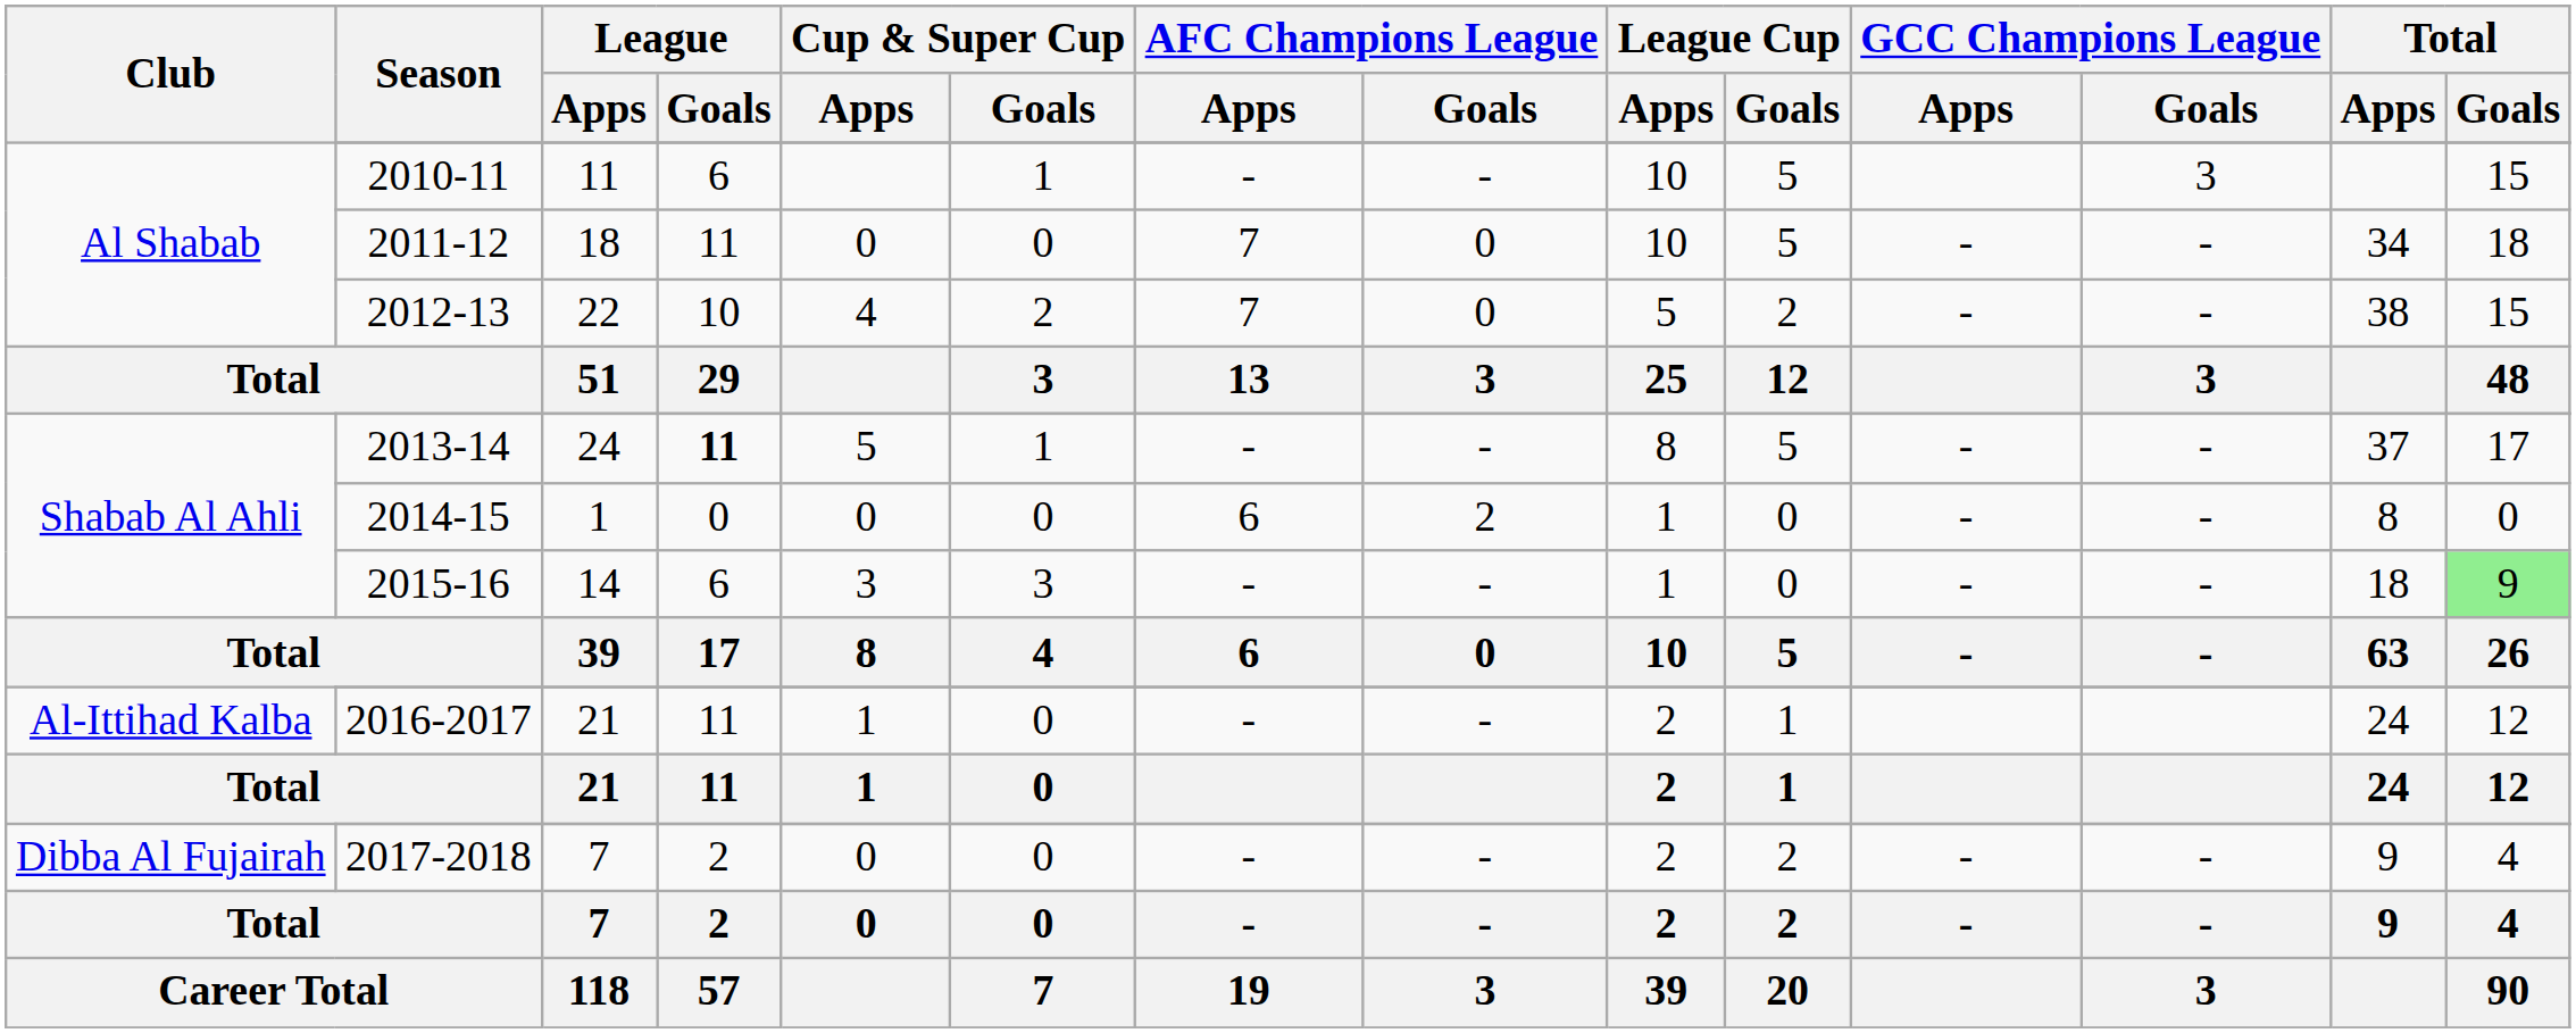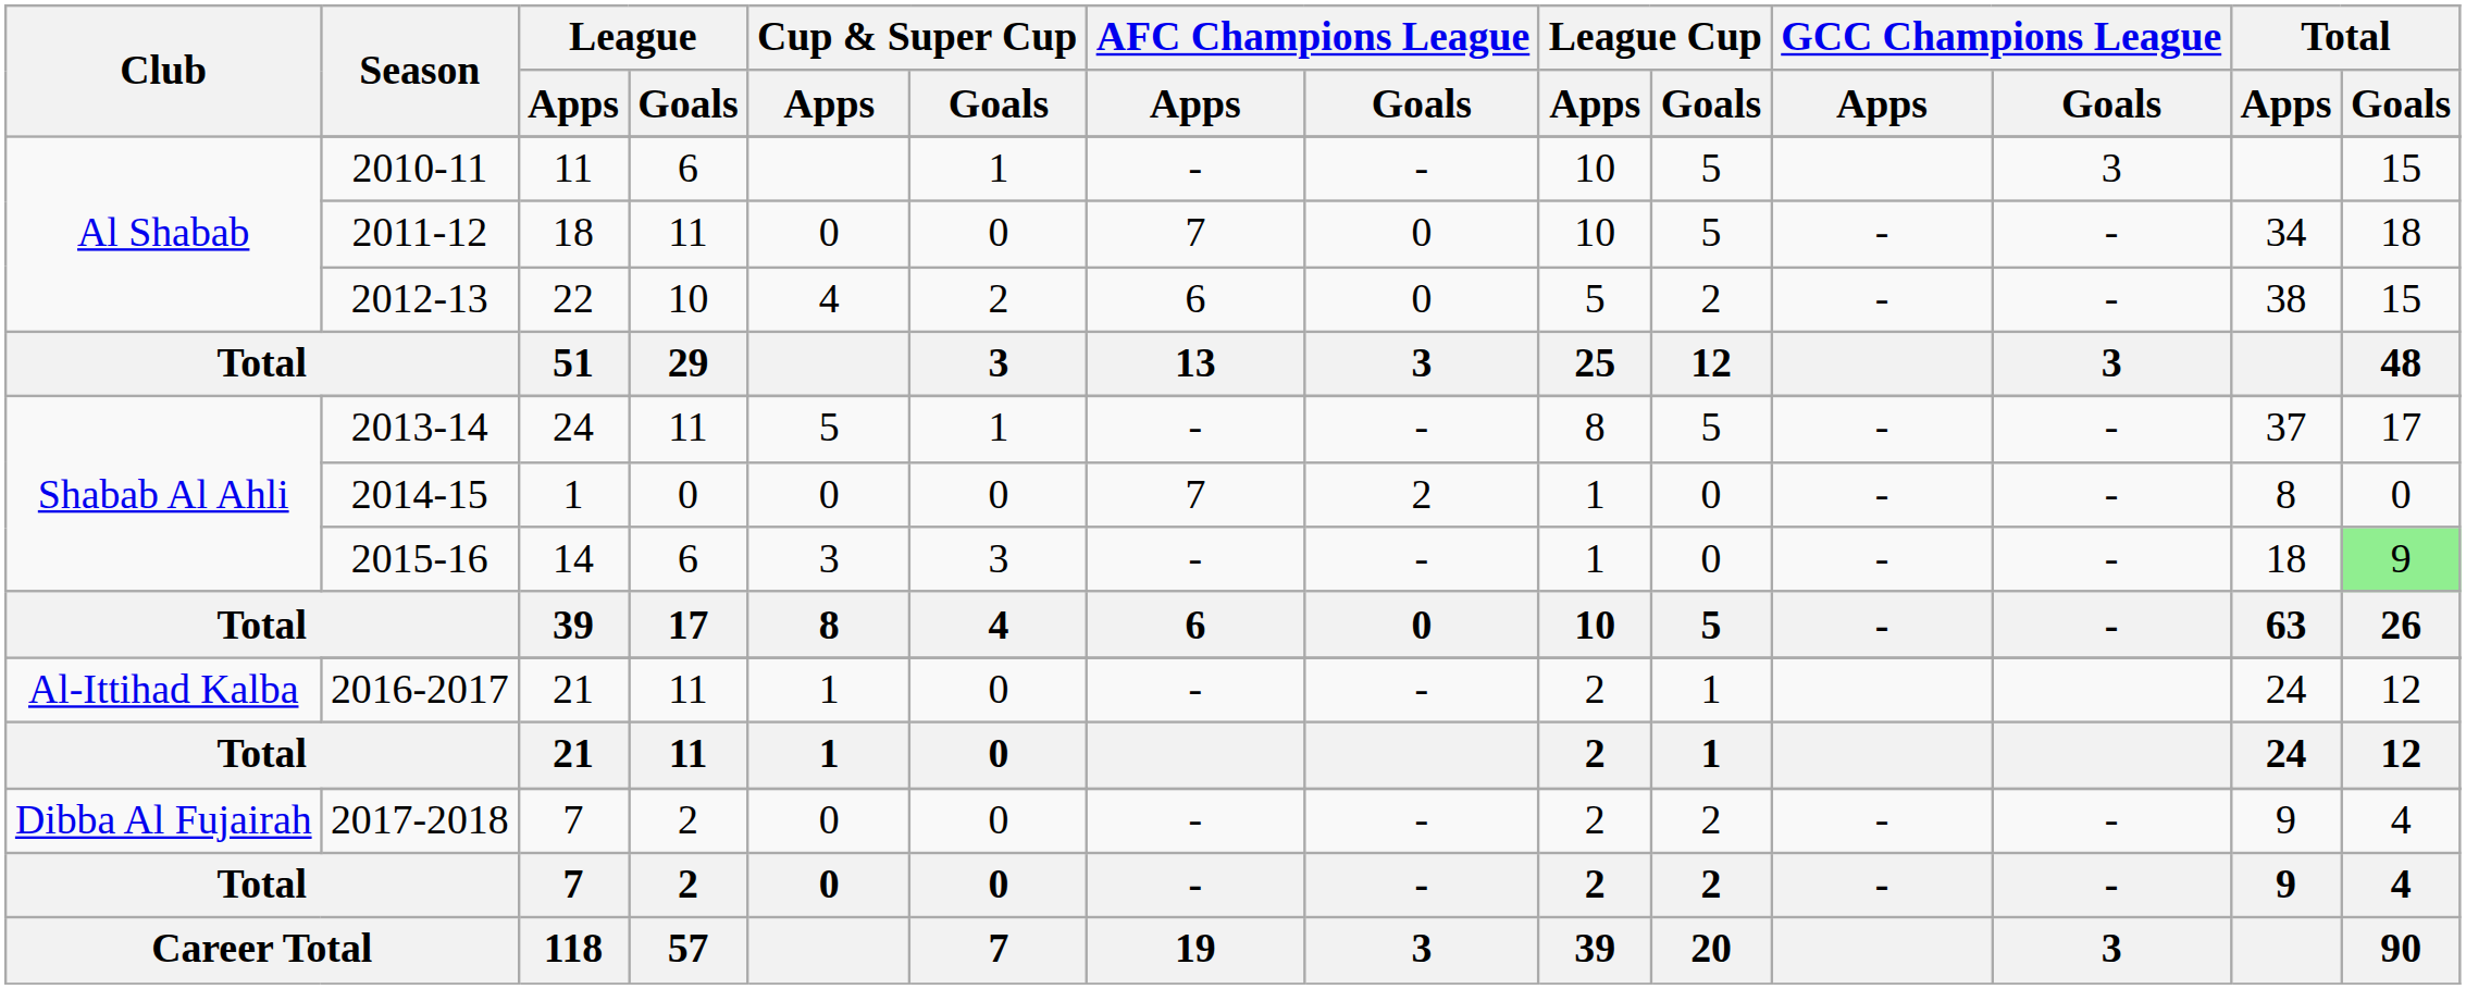2012-13 | AFC Champions League / Apps: 7 -> 6
2013-14 | League / Goals: bold -> normal
2014-15 | AFC Champions League / Apps: 6 -> 7
